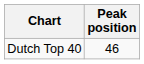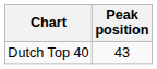Dutch Top 40 | Peak position: 46 -> 43
